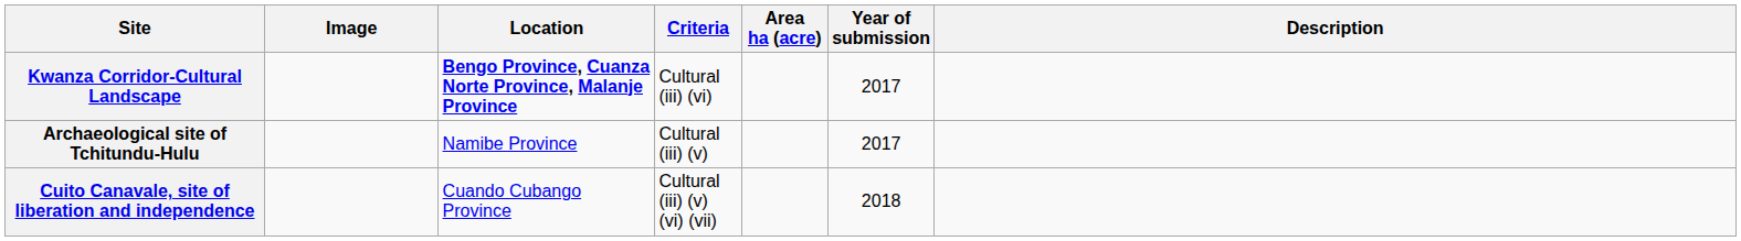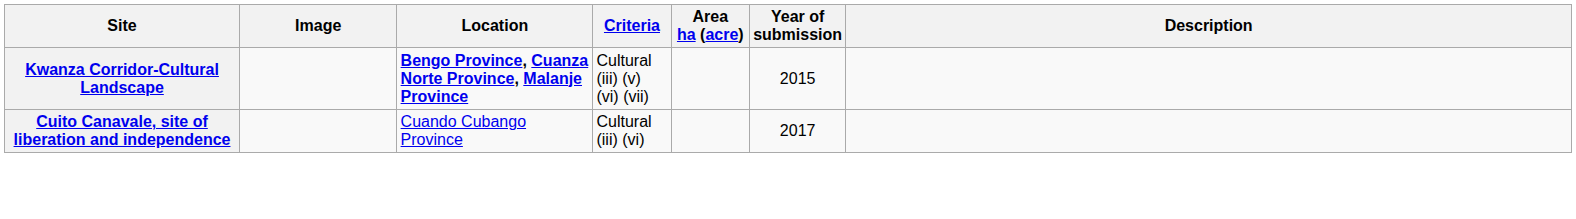Kwanza Corridor-Cultural Landscape | Criteria: Cultural (iii) (vi) -> Cultural (iii) (v) (vi) (vii)
Kwanza Corridor-Cultural Landscape | Year of submission: 2017 -> 2015
- row: Archaeological site of Tchitundu-Hulu | Namibe Province | Cultural (iii) (v) | 2017
Cuito Canavale, site of liberation and independence | Criteria: Cultural (iii) (v) (vi) (vii) -> Cultural (iii) (vi)
Cuito Canavale, site of liberation and independence | Year of submission: 2018 -> 2017
